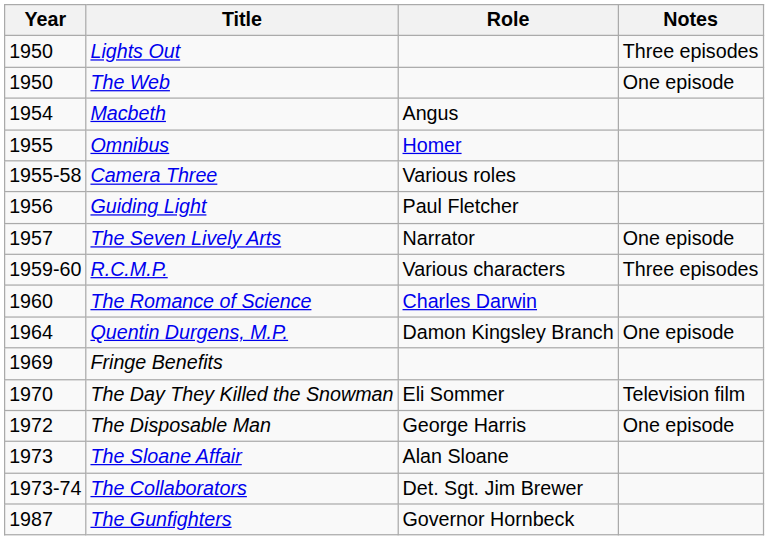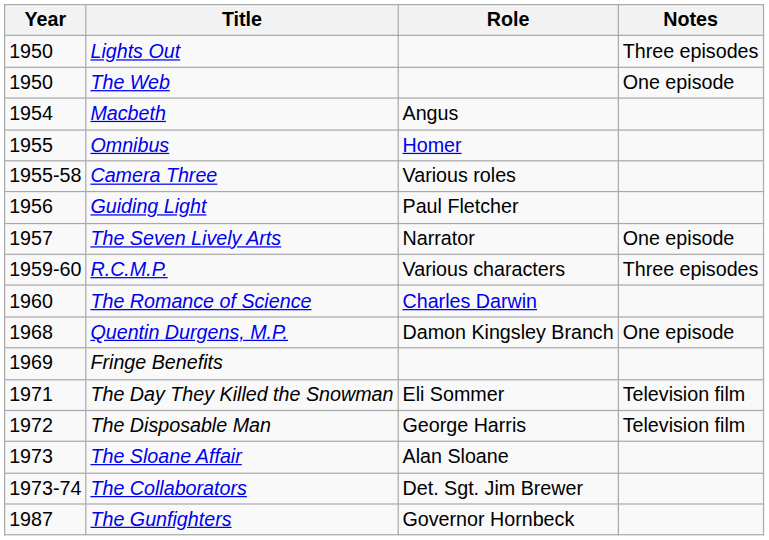Quentin Durgens, M.P. | Year: 1964 -> 1968
The Day They Killed the Snowman | Year: 1970 -> 1971
The Disposable Man | Notes: One episode -> Television film
